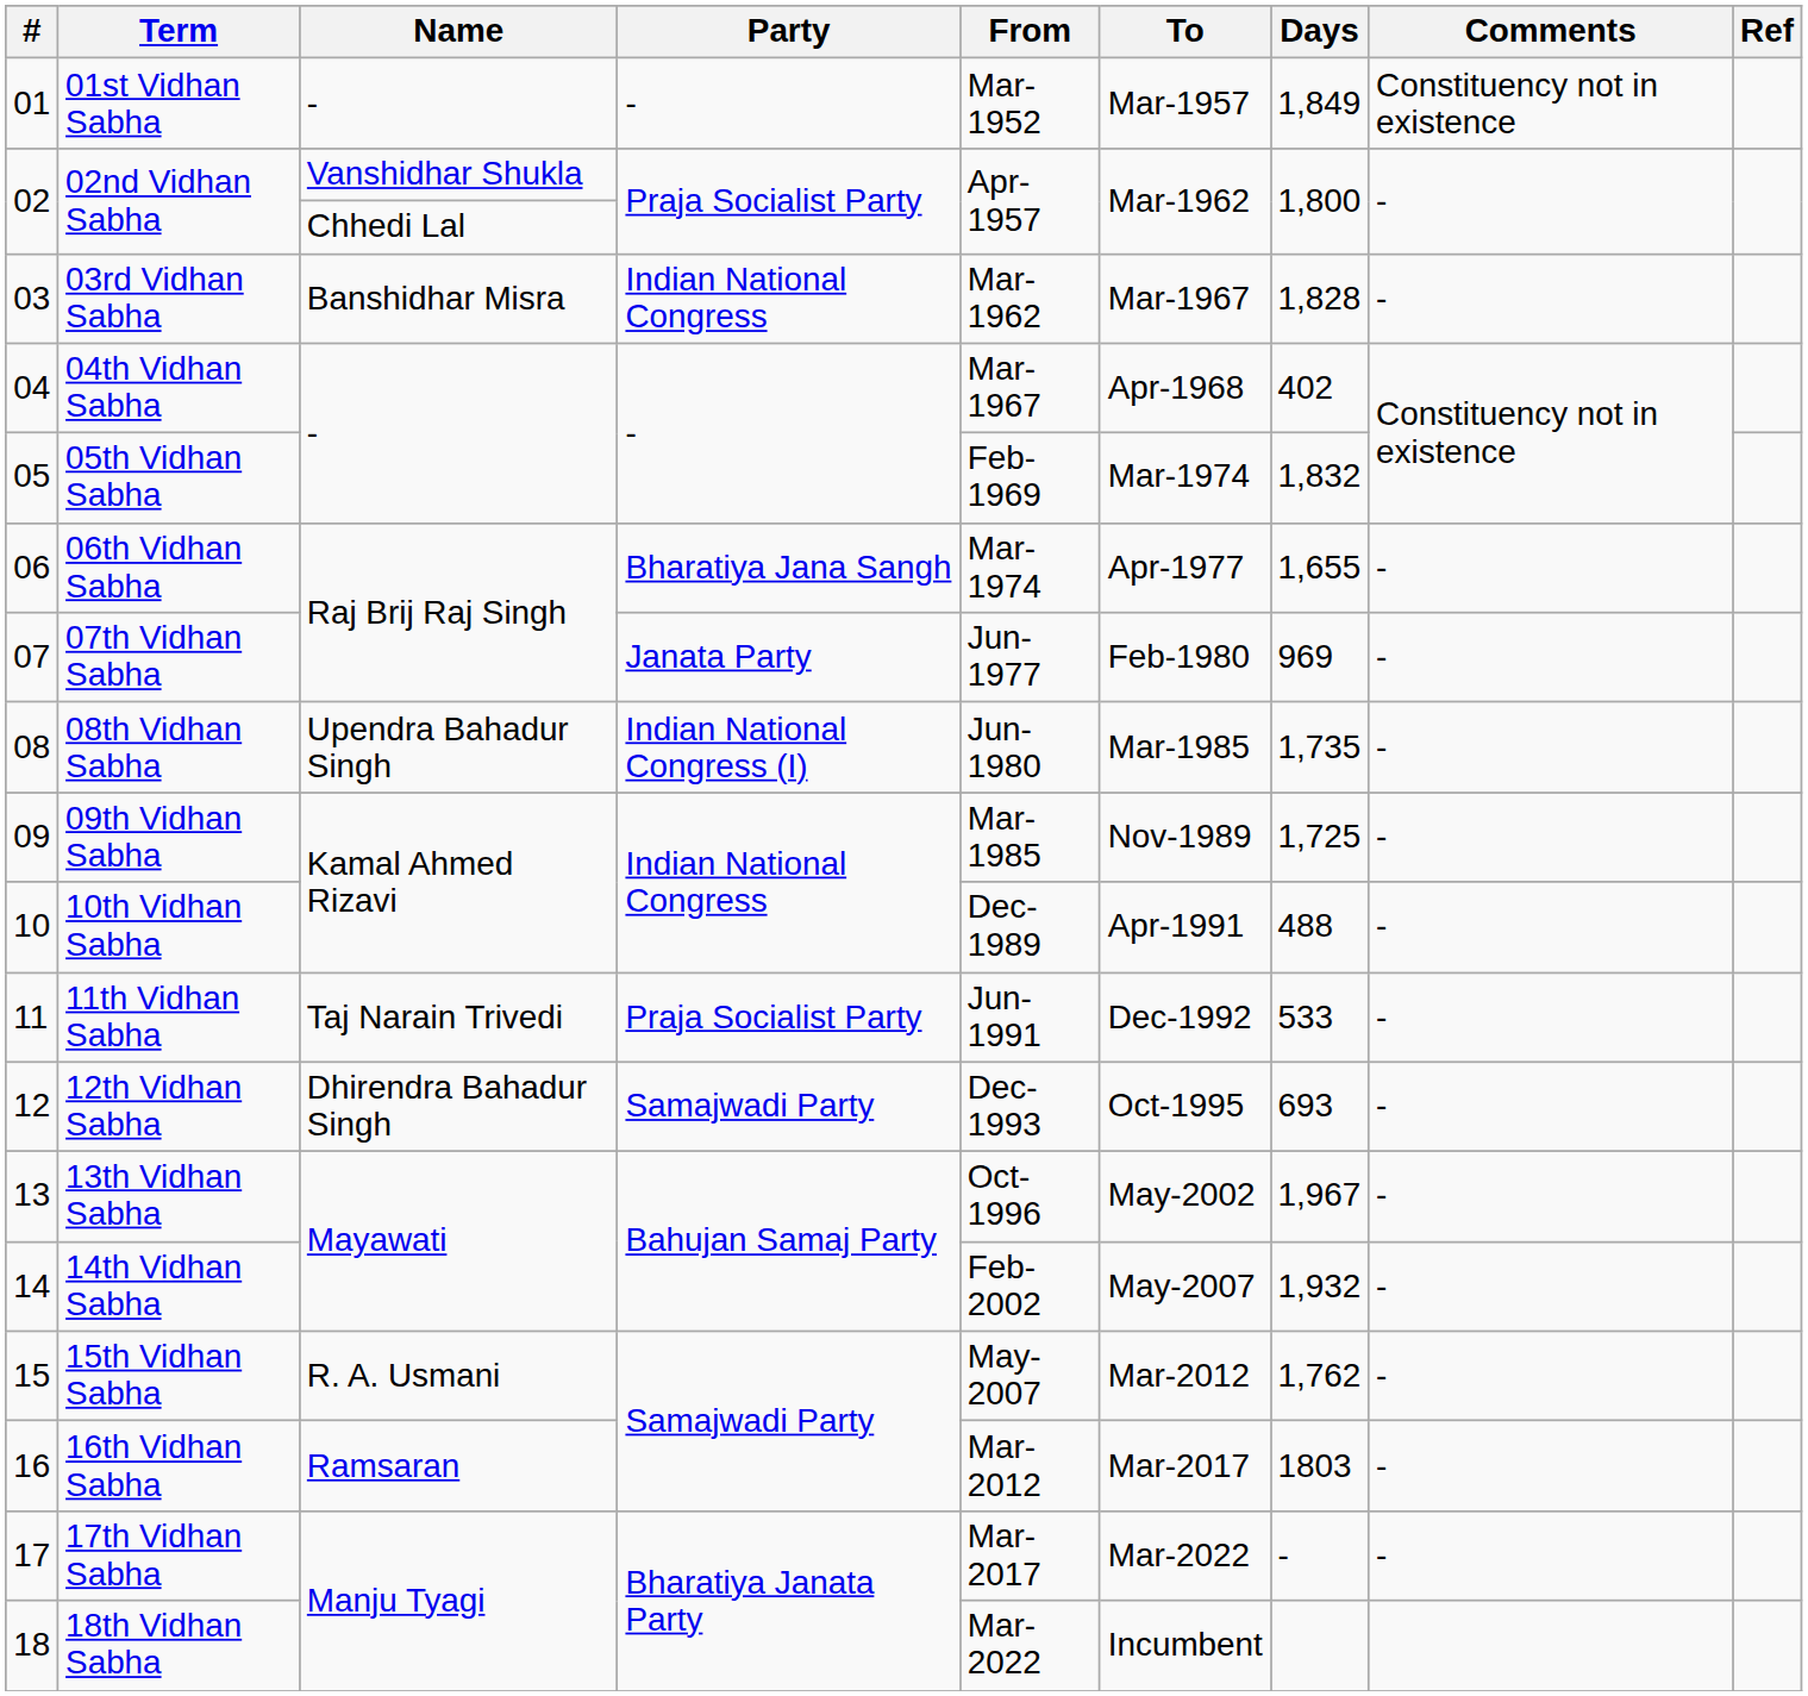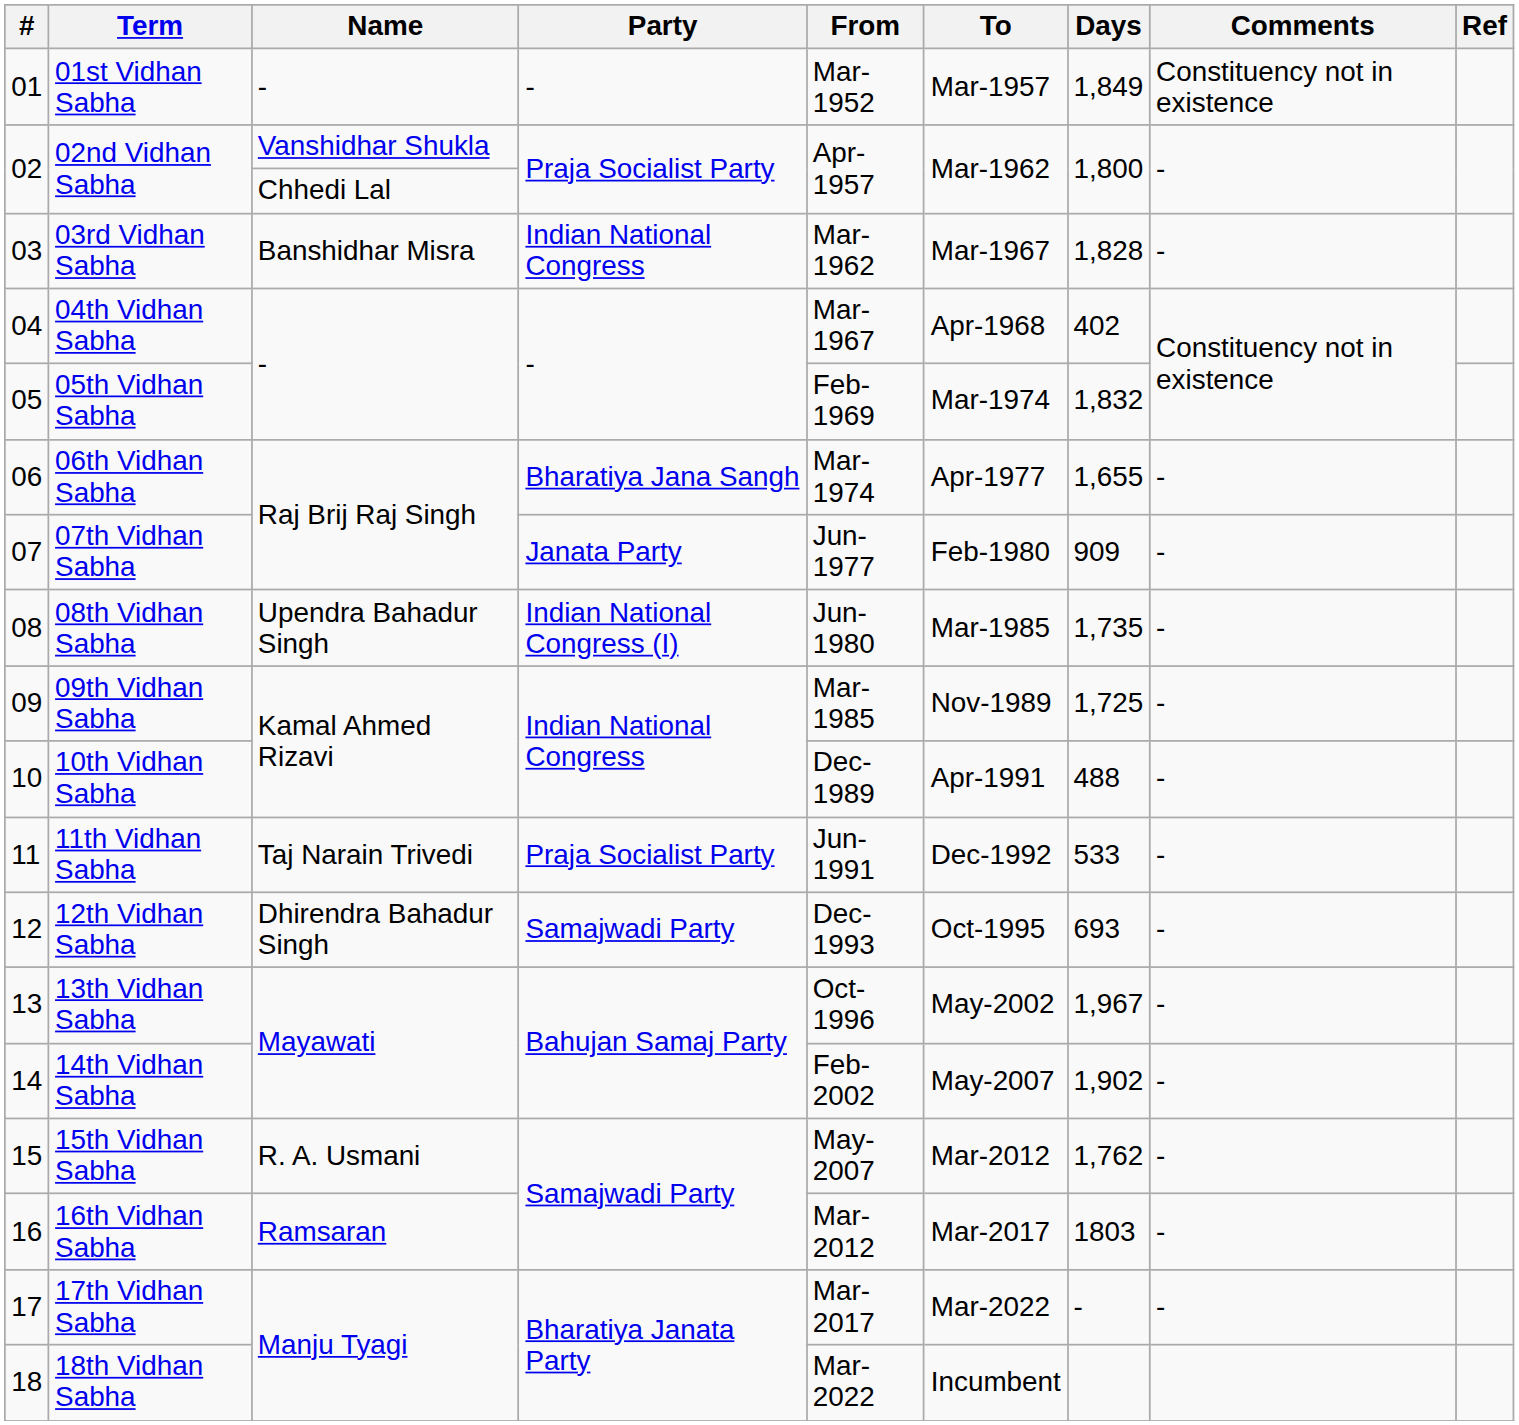07th Vidhan Sabha | Days: 969 -> 909
14th Vidhan Sabha | Days: 1,932 -> 1,902
